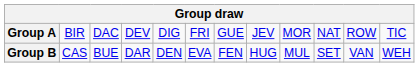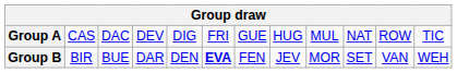Group A | column 2: BIR -> CAS
Group A | column 8: JEV -> HUG
Group A | column 9: MOR -> MUL
Group B | column 2: CAS -> BIR
Group B | column 6: normal -> bold
Group B | column 8: HUG -> JEV
Group B | column 9: MUL -> MOR
